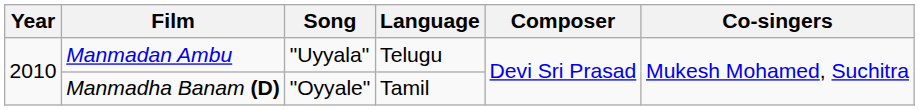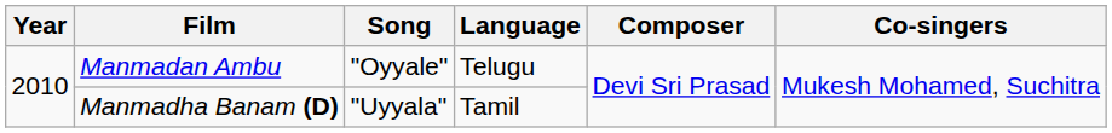Manmadan Ambu | Song: "Uyyala" -> "Oyyale"
Manmadha Banam (D) | Song: "Oyyale" -> "Uyyala"
